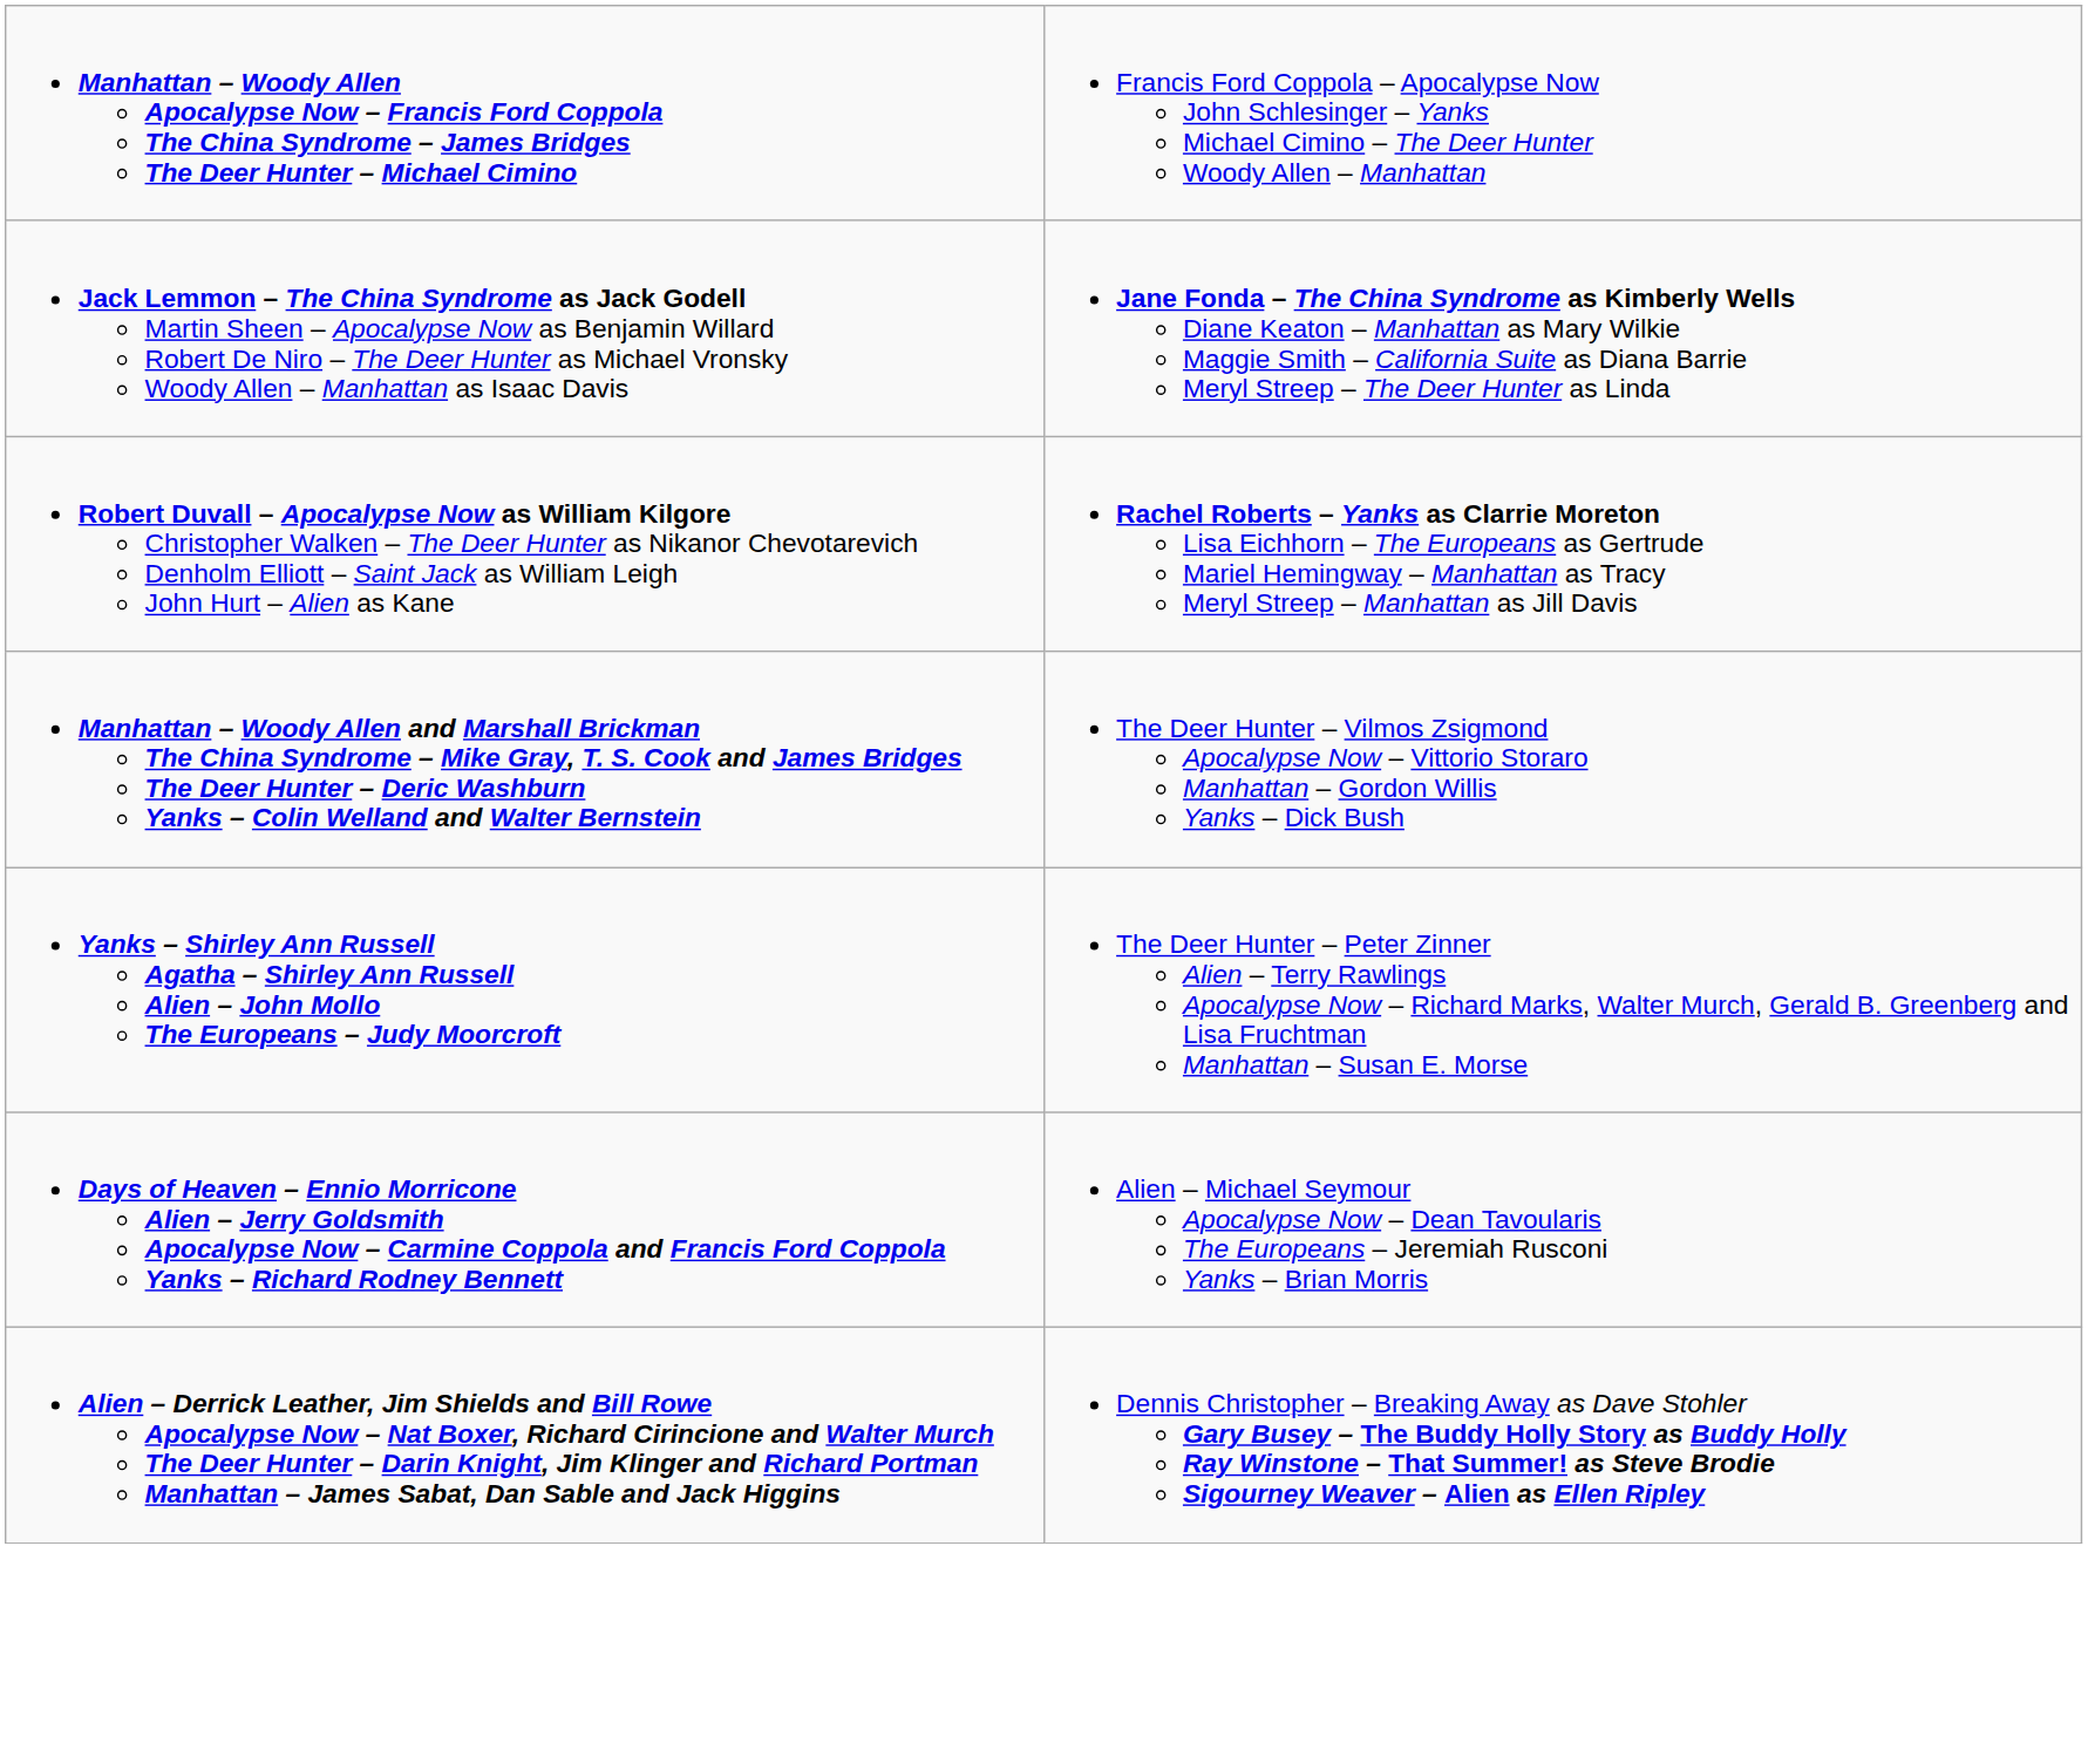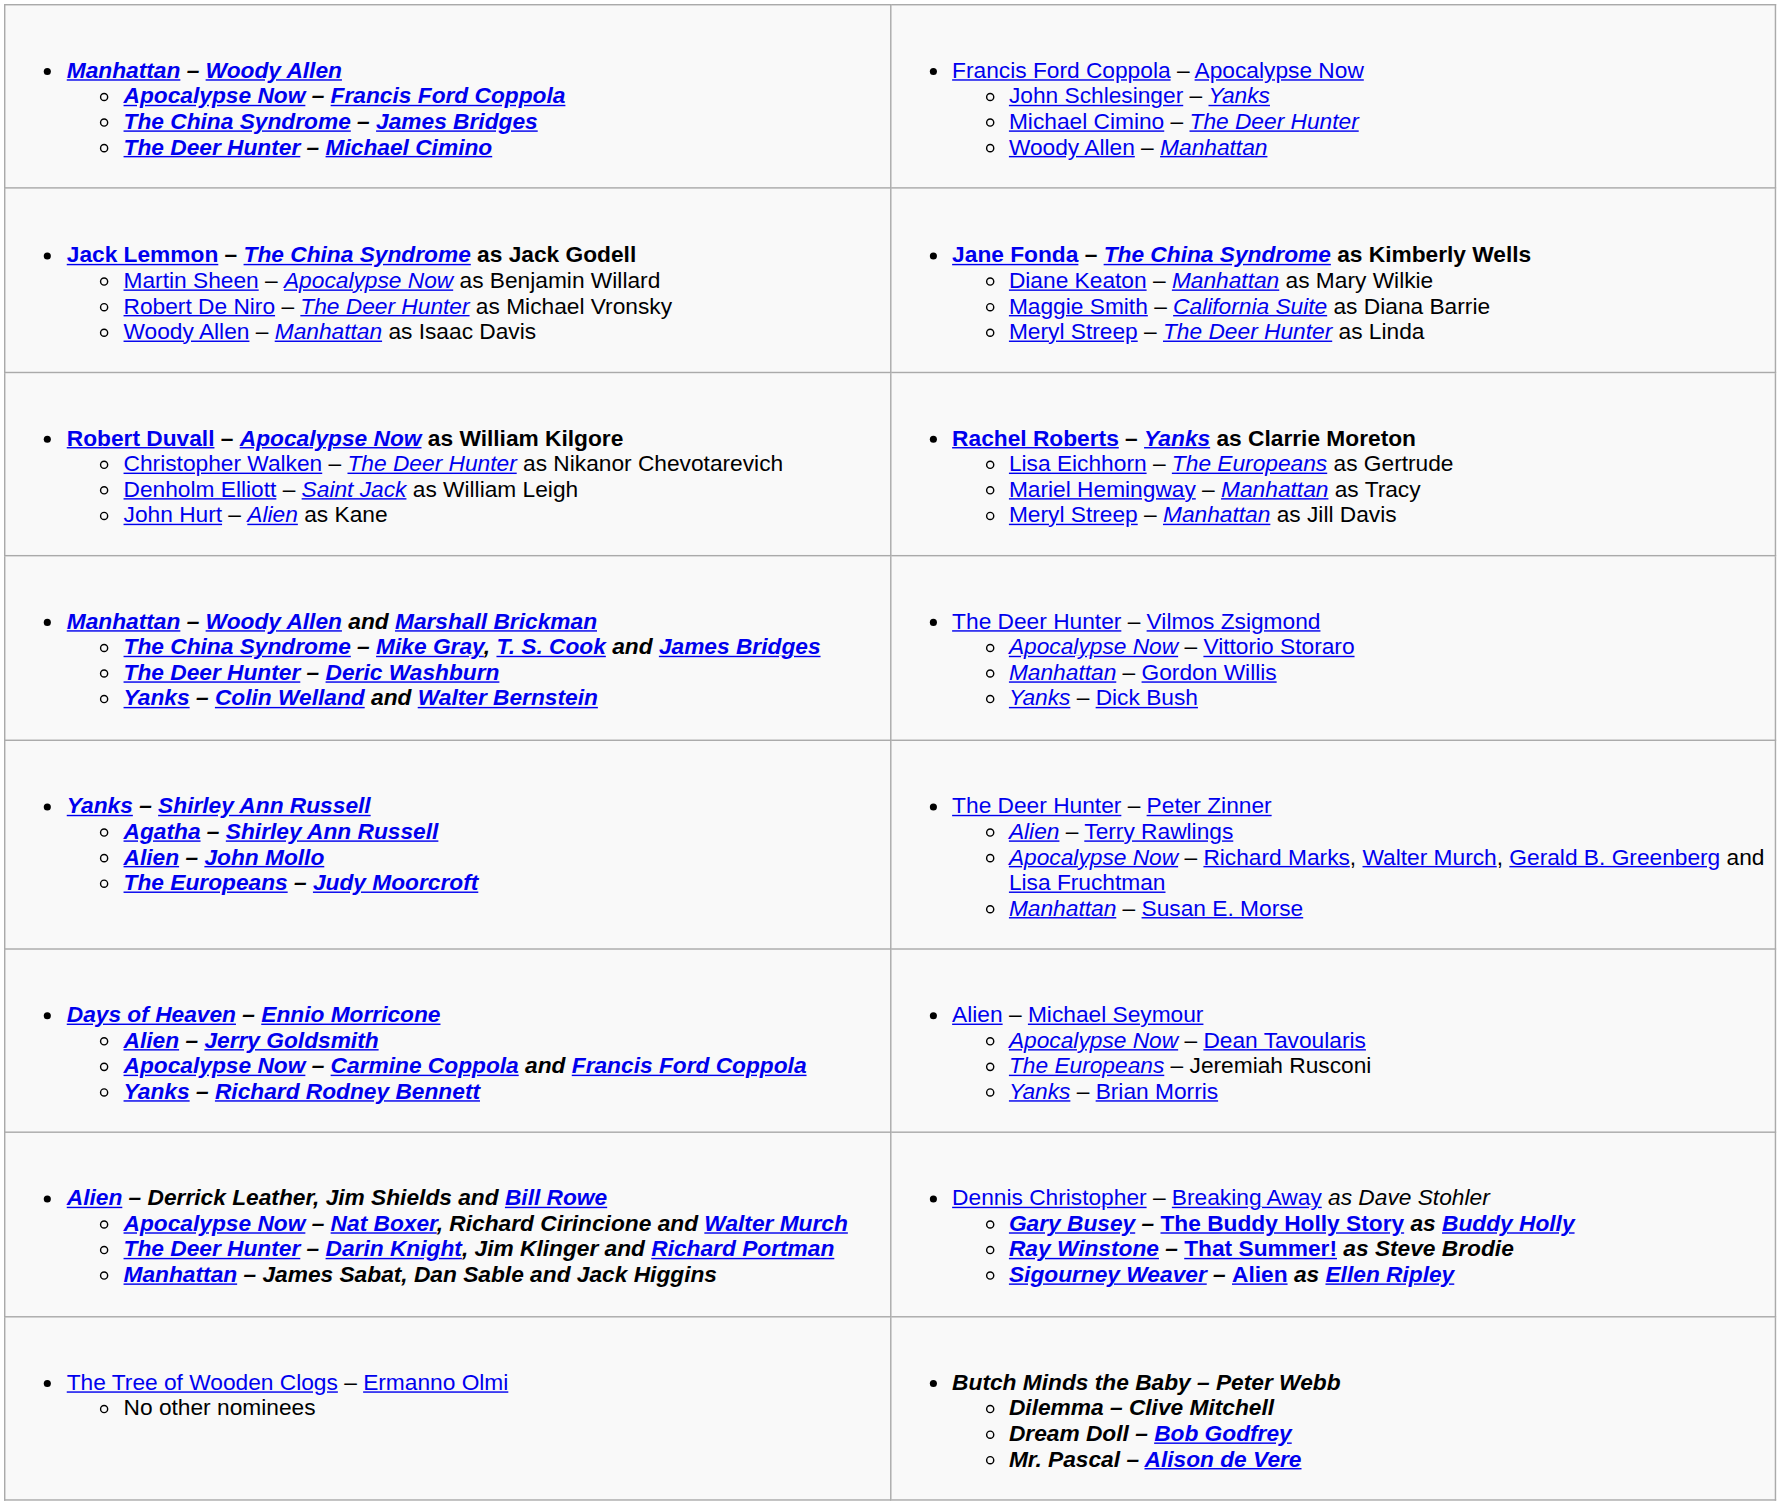+ row: The Tree of Wooden Clogs – Ermanno Olmi No other nominees | Butch Minds the Baby – Peter Webb Dilemma – Clive Mitchell Dream Doll – Bob Godfrey Mr. Pascal – Alison de Vere
